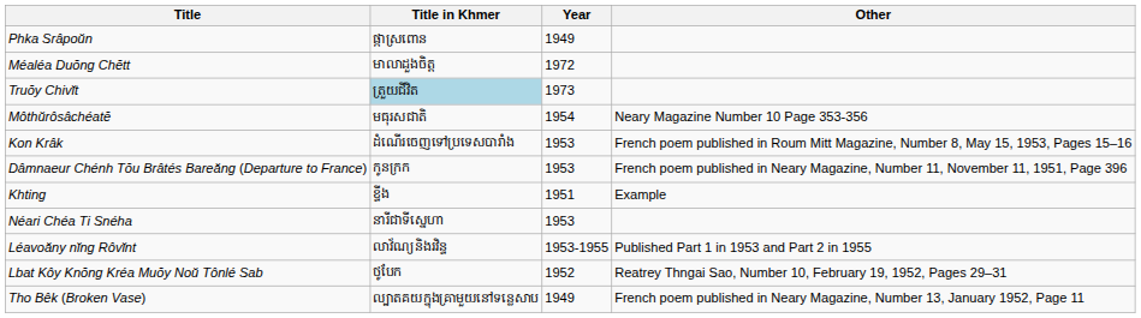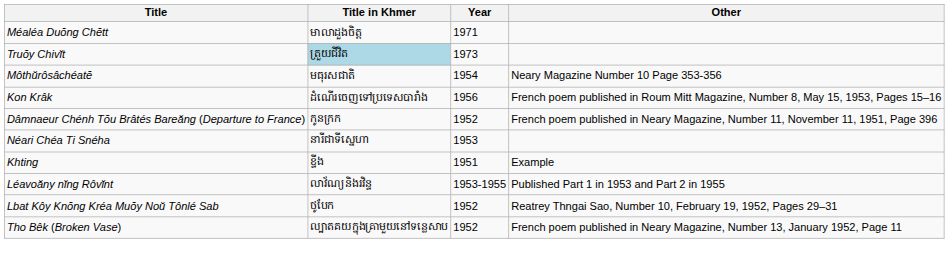- row: Phka Srâpoŭn | ផ្កាស្រពោន | 1949
Méaléa Duŏng Chĕtt | Year: 1972 -> 1971
Kon Krâk | Year: 1953 -> 1956
Dâmnaeur Chénh Tŏu Brâtés Bareăng (Departure to France) | Year: 1953 -> 1952
rows swapped: Khting <-> Néari Chéa Ti Snéha
Tho Bêk (Broken Vase) | Year: 1949 -> 1952
